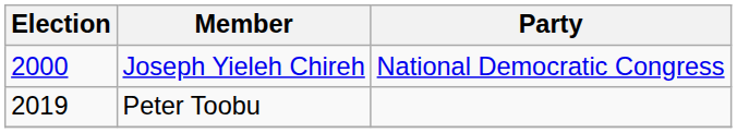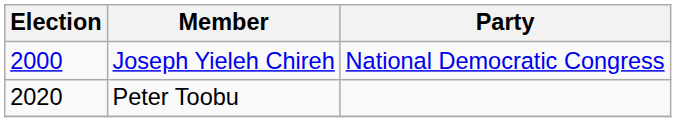Peter Toobu | Election: 2019 -> 2020
